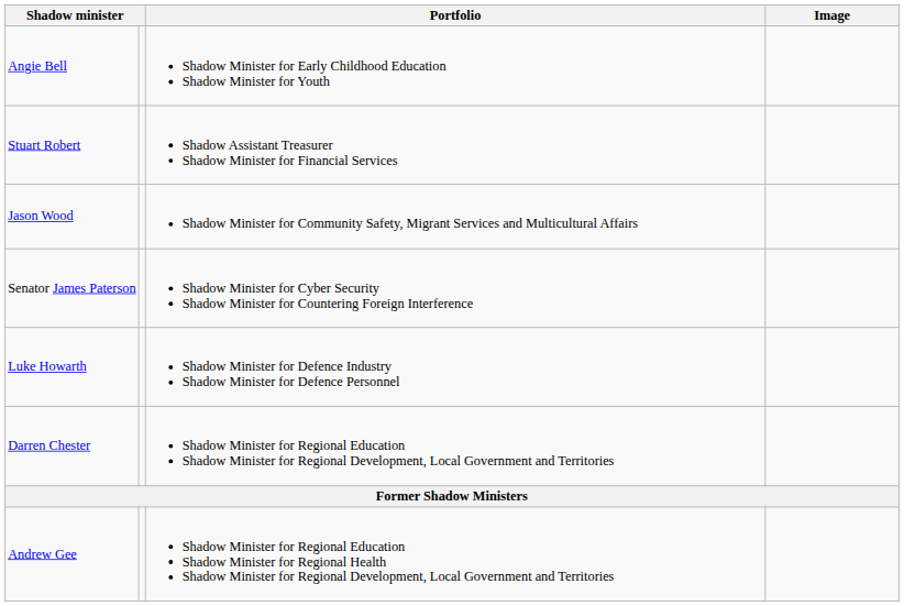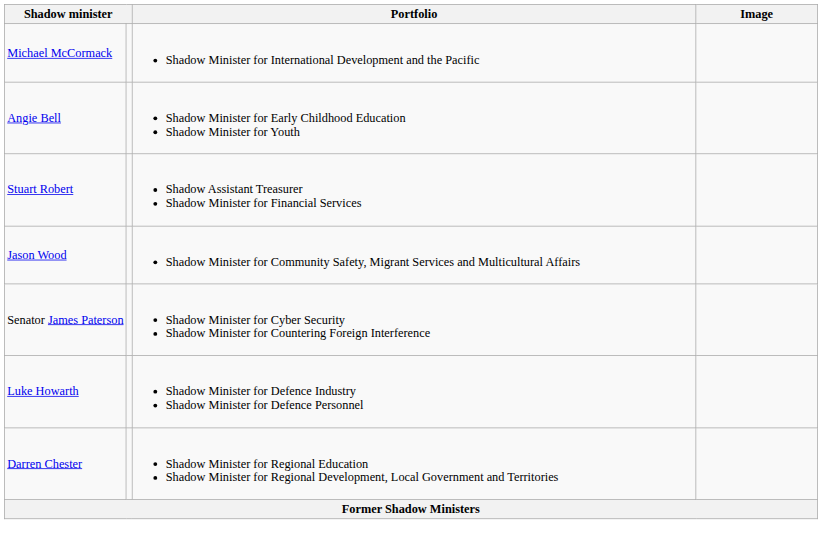+ row: Michael McCormack | Shadow Minister for International Development and the Pacific
- row: Andrew Gee | Shadow Minister for Regional Education Shadow Minister for Regional Health Shadow Minister for Regional Development, Local Government and Territories
